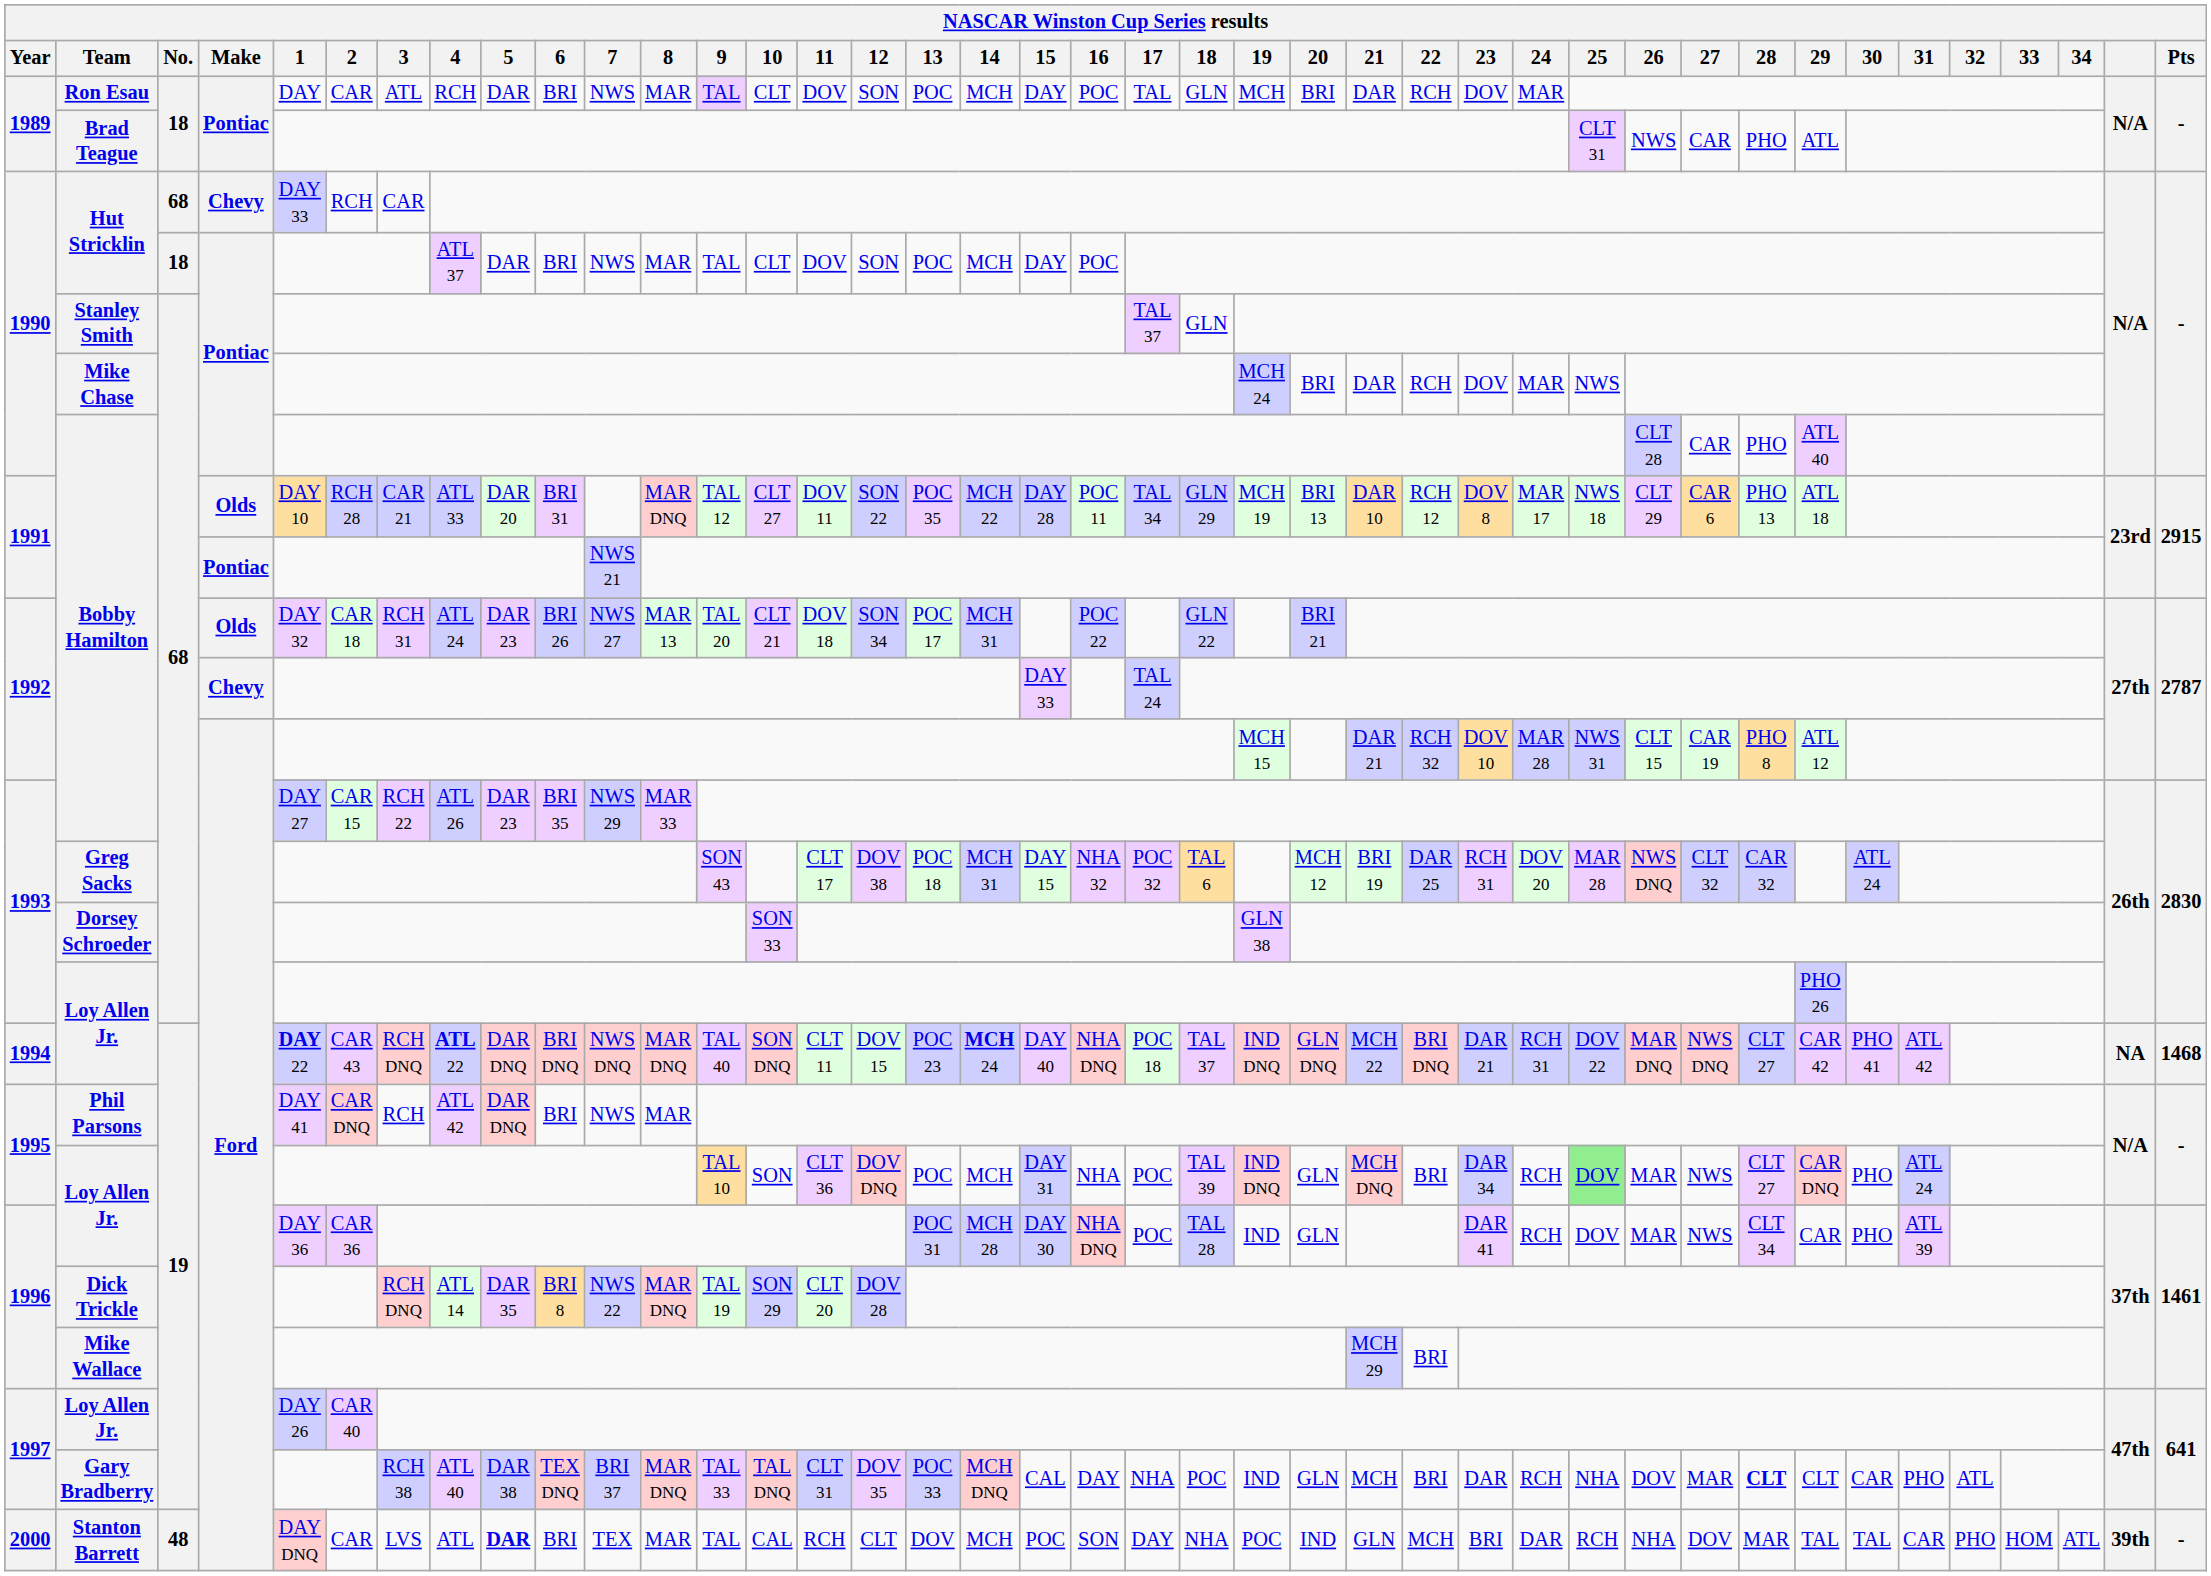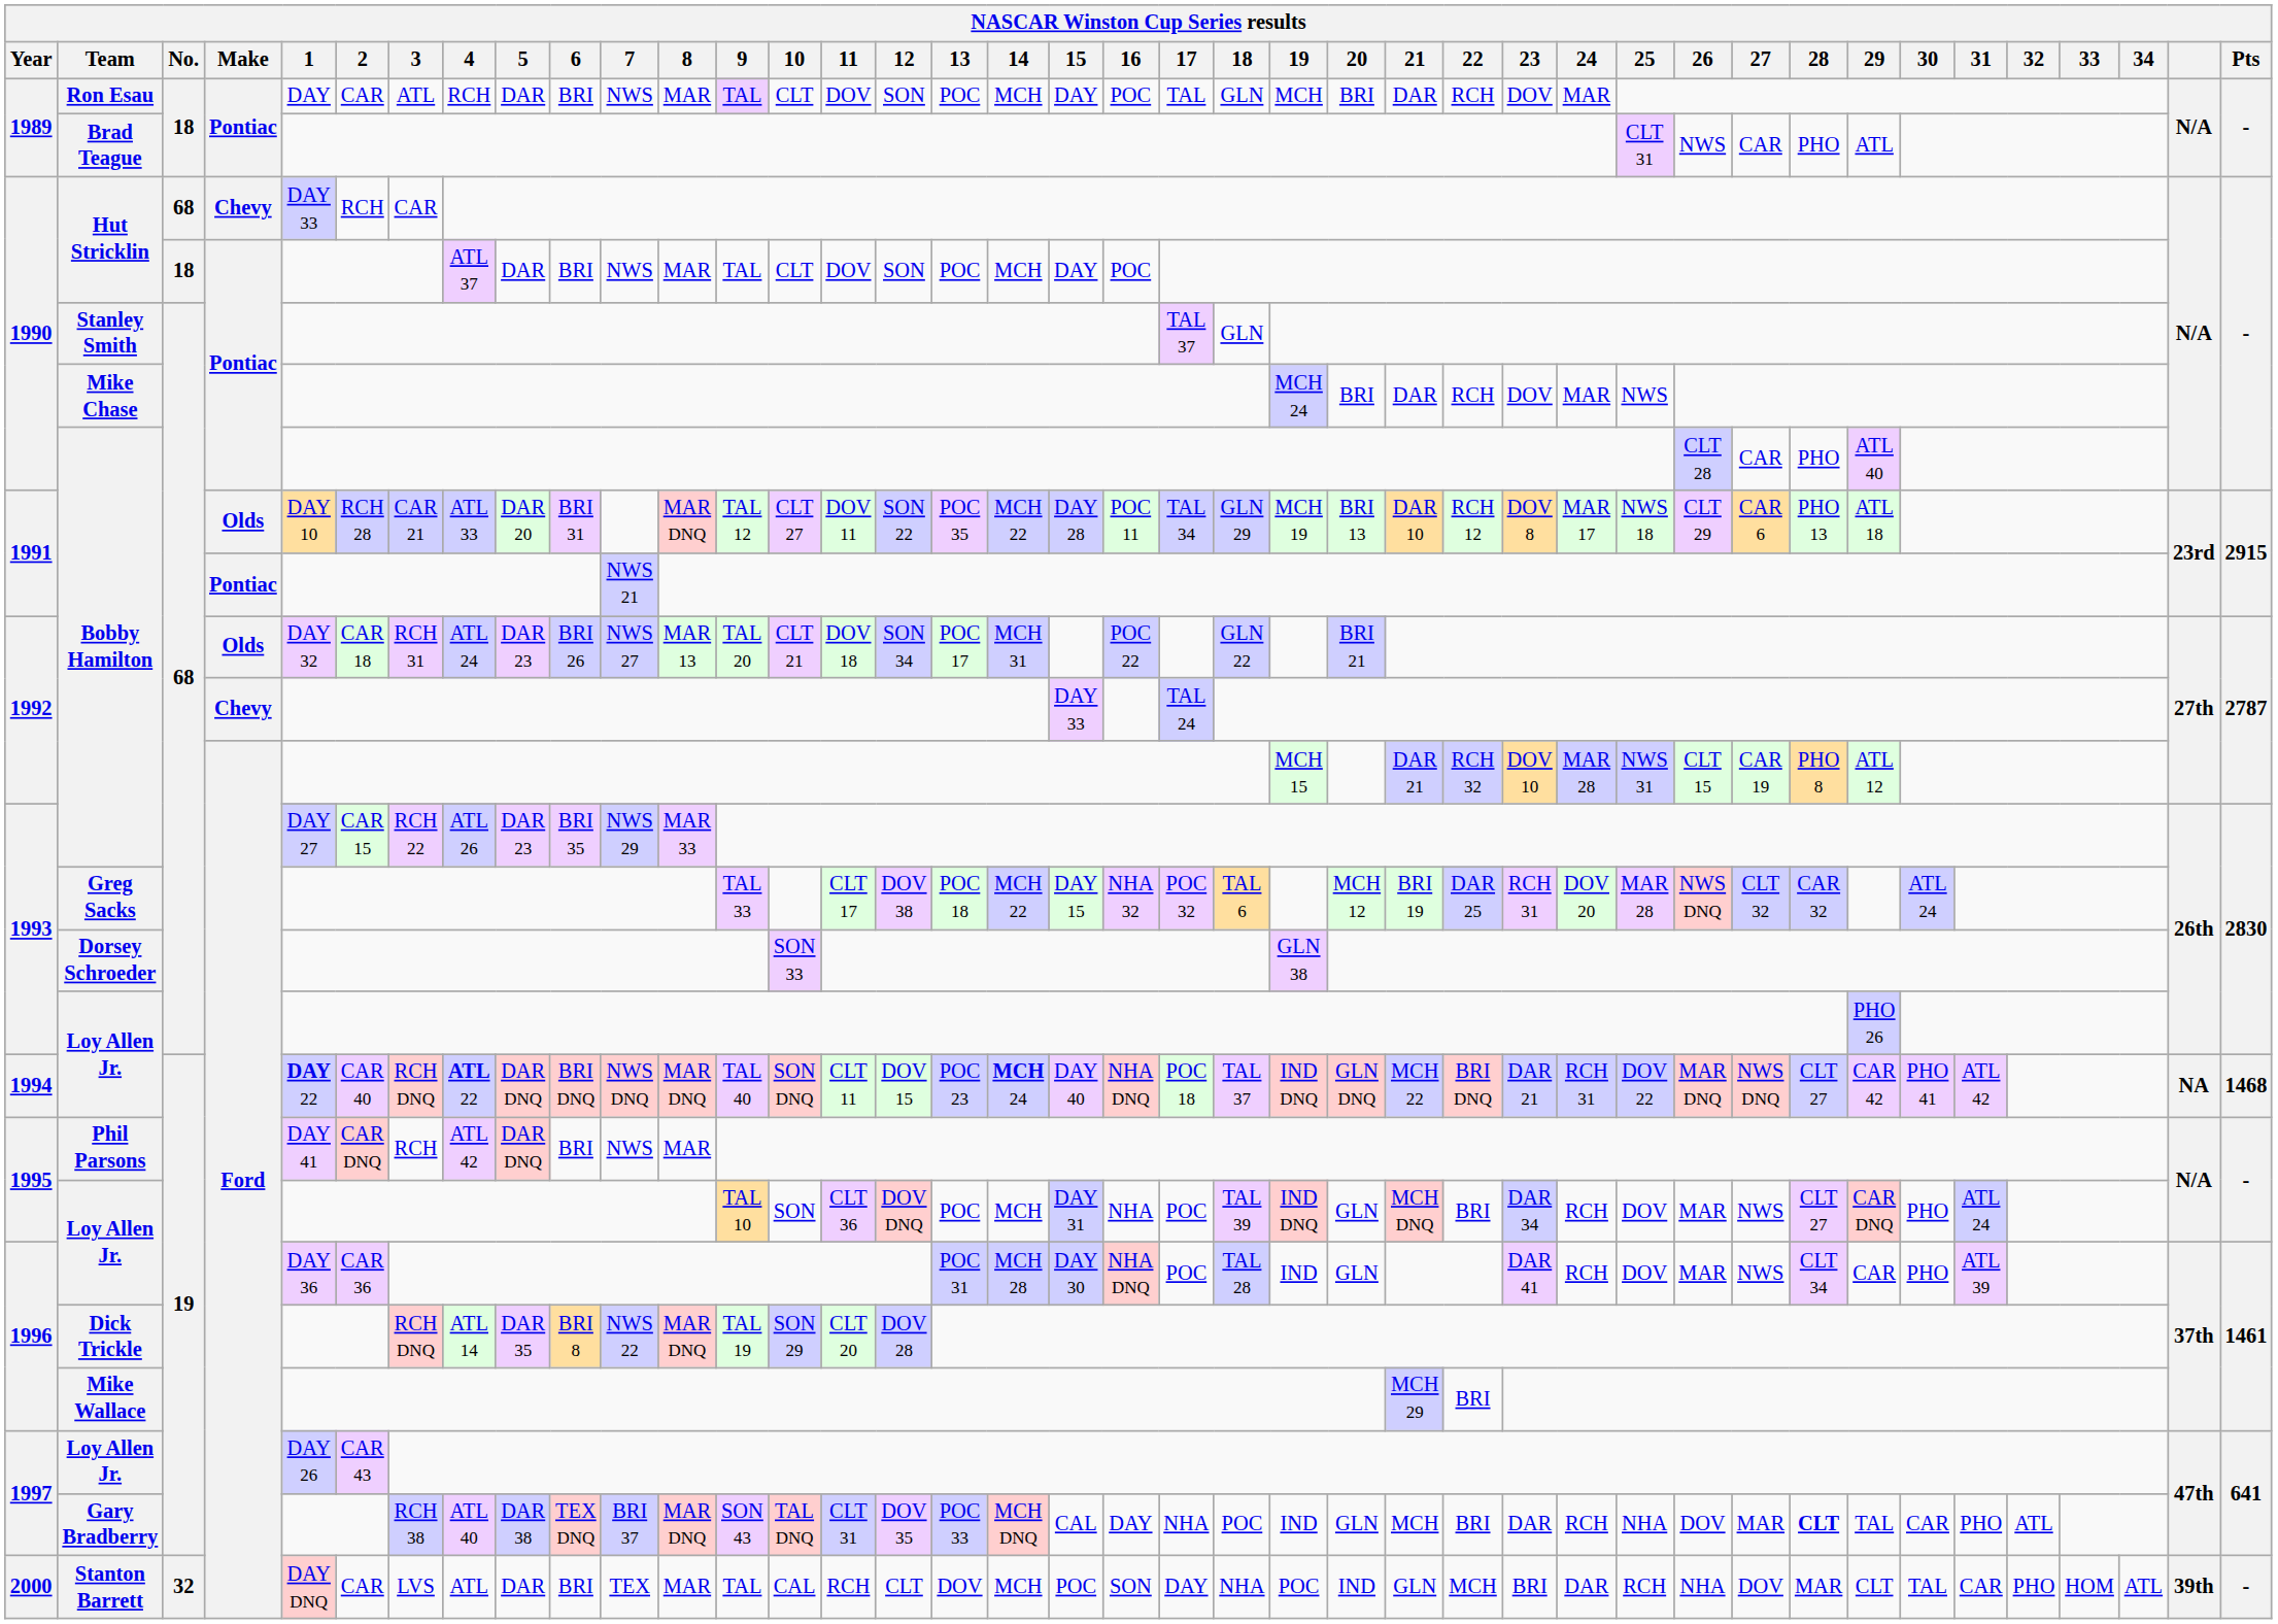Greg Sacks | 9: SON 43 -> TAL 33
Greg Sacks | 14: MCH 31 -> MCH 22
1994 / Loy Allen Jr. | 2: CAR 43 -> CAR 40
1995 / Loy Allen Jr. | 25: lightgreen background -> no background
1997 / Loy Allen Jr. | 2: CAR 40 -> CAR 43
Gary Bradberry | 9: TAL 33 -> SON 43
Gary Bradberry | 29: CLT -> TAL
Stanton Barrett | No.: 48 -> 32
Stanton Barrett | 5: bold -> normal
Stanton Barrett | 29: TAL -> CLT
